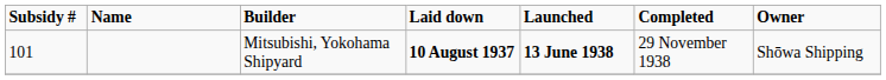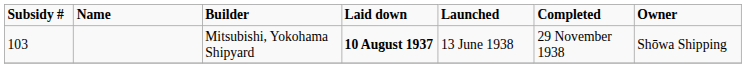Mitsubishi, Yokohama Shipyard | Subsidy #: 101 -> 103
Mitsubishi, Yokohama Shipyard | Launched: bold -> normal
